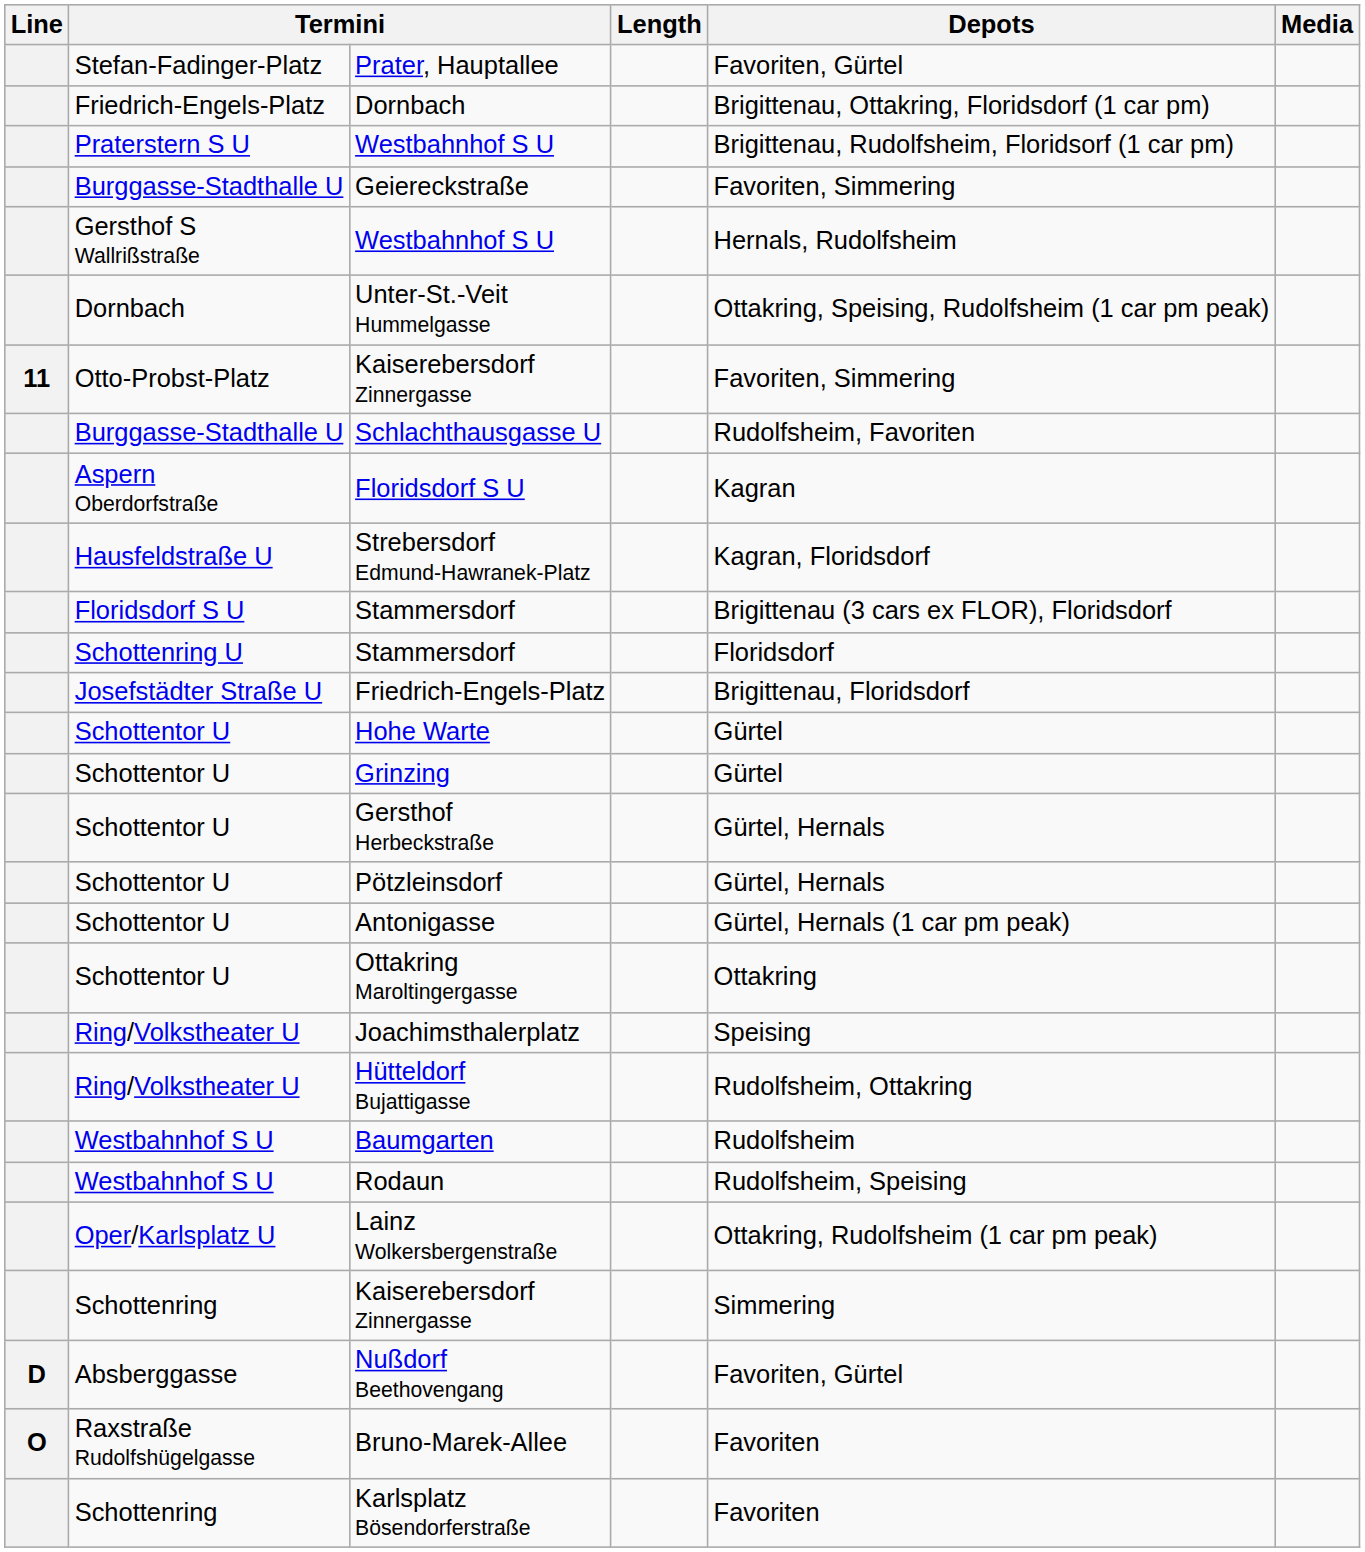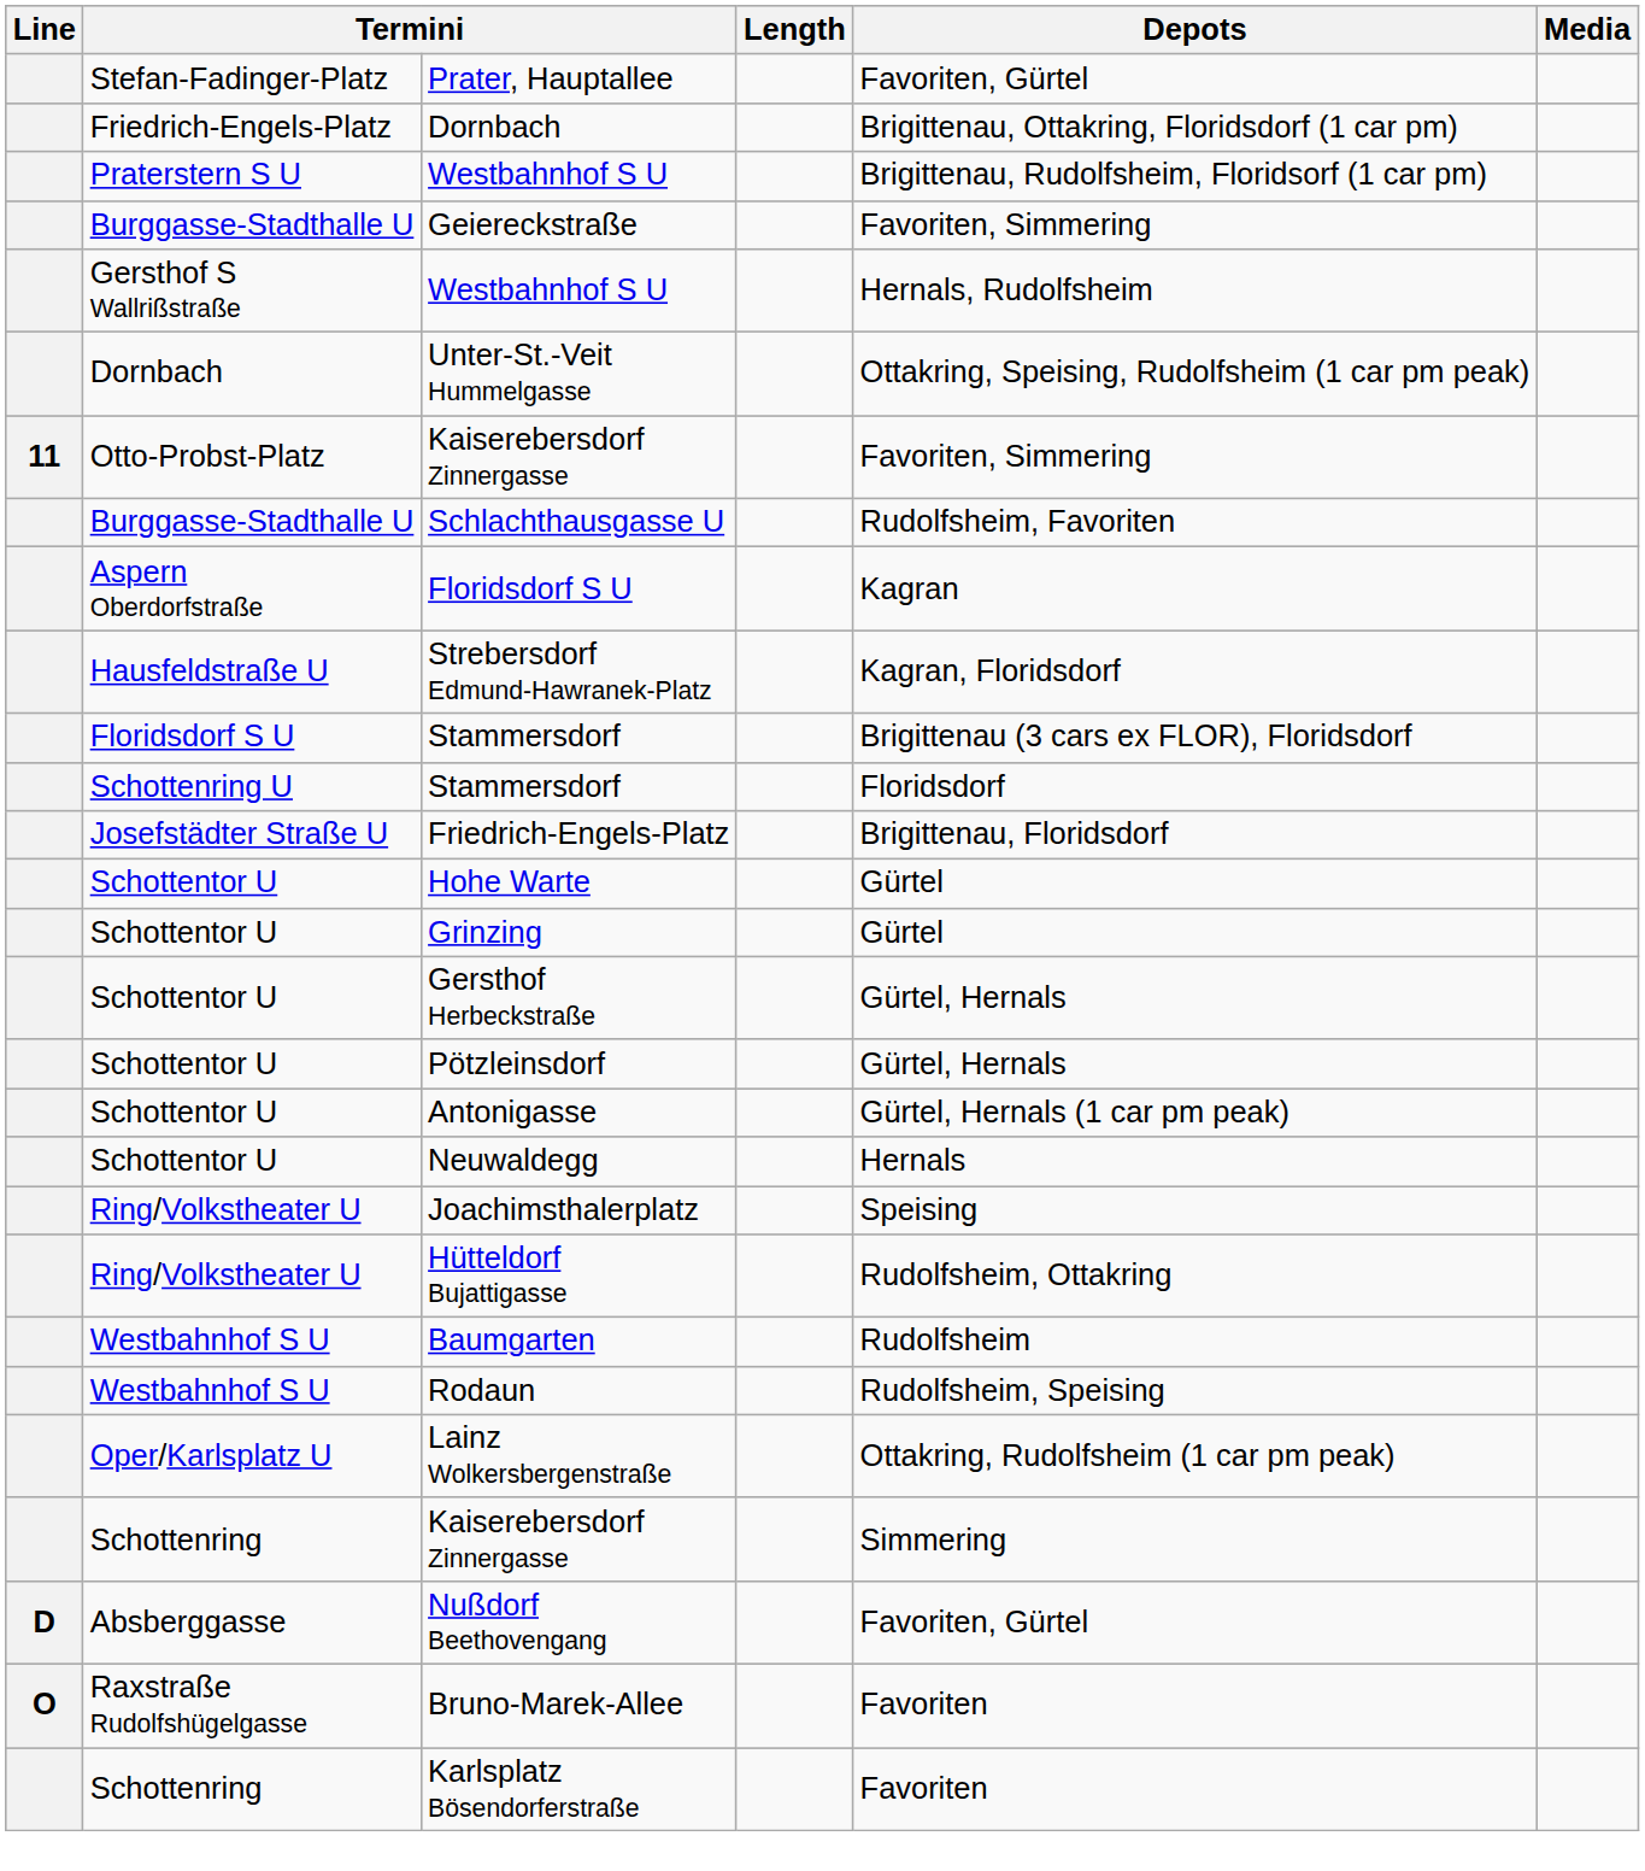+ row: Schottentor U | Neuwaldegg | Hernals
- row: Schottentor U | Ottakring Maroltingergasse | Ottakring
